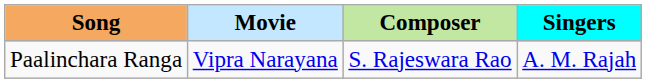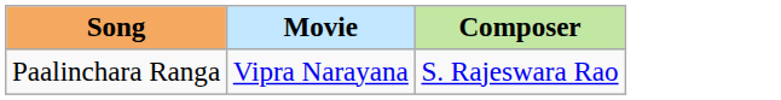- column: Singers | A. M. Rajah
